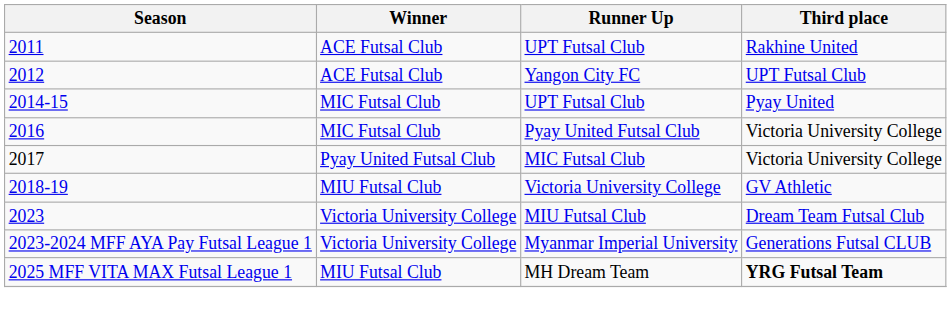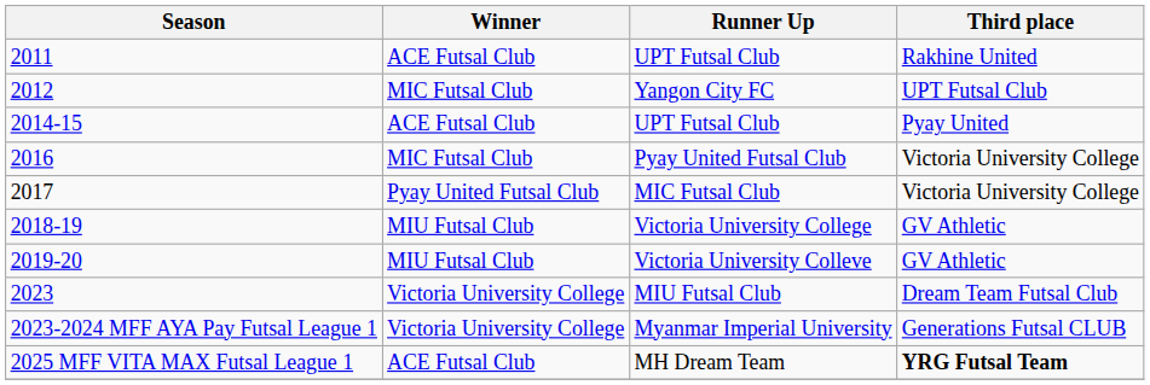Yangon City FC | Winner: ACE Futsal Club -> MIC Futsal Club
2014-15 / UPT Futsal Club | Winner: MIC Futsal Club -> ACE Futsal Club
+ row: 2019-20 | MIU Futsal Club | Victoria University Colleve | GV Athletic
MH Dream Team | Winner: MIU Futsal Club -> ACE Futsal Club
